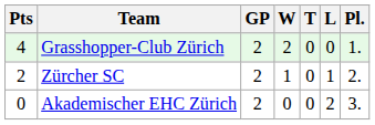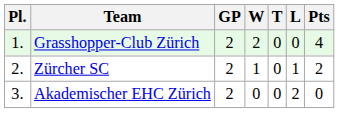columns swapped: Pl. <-> Pts
